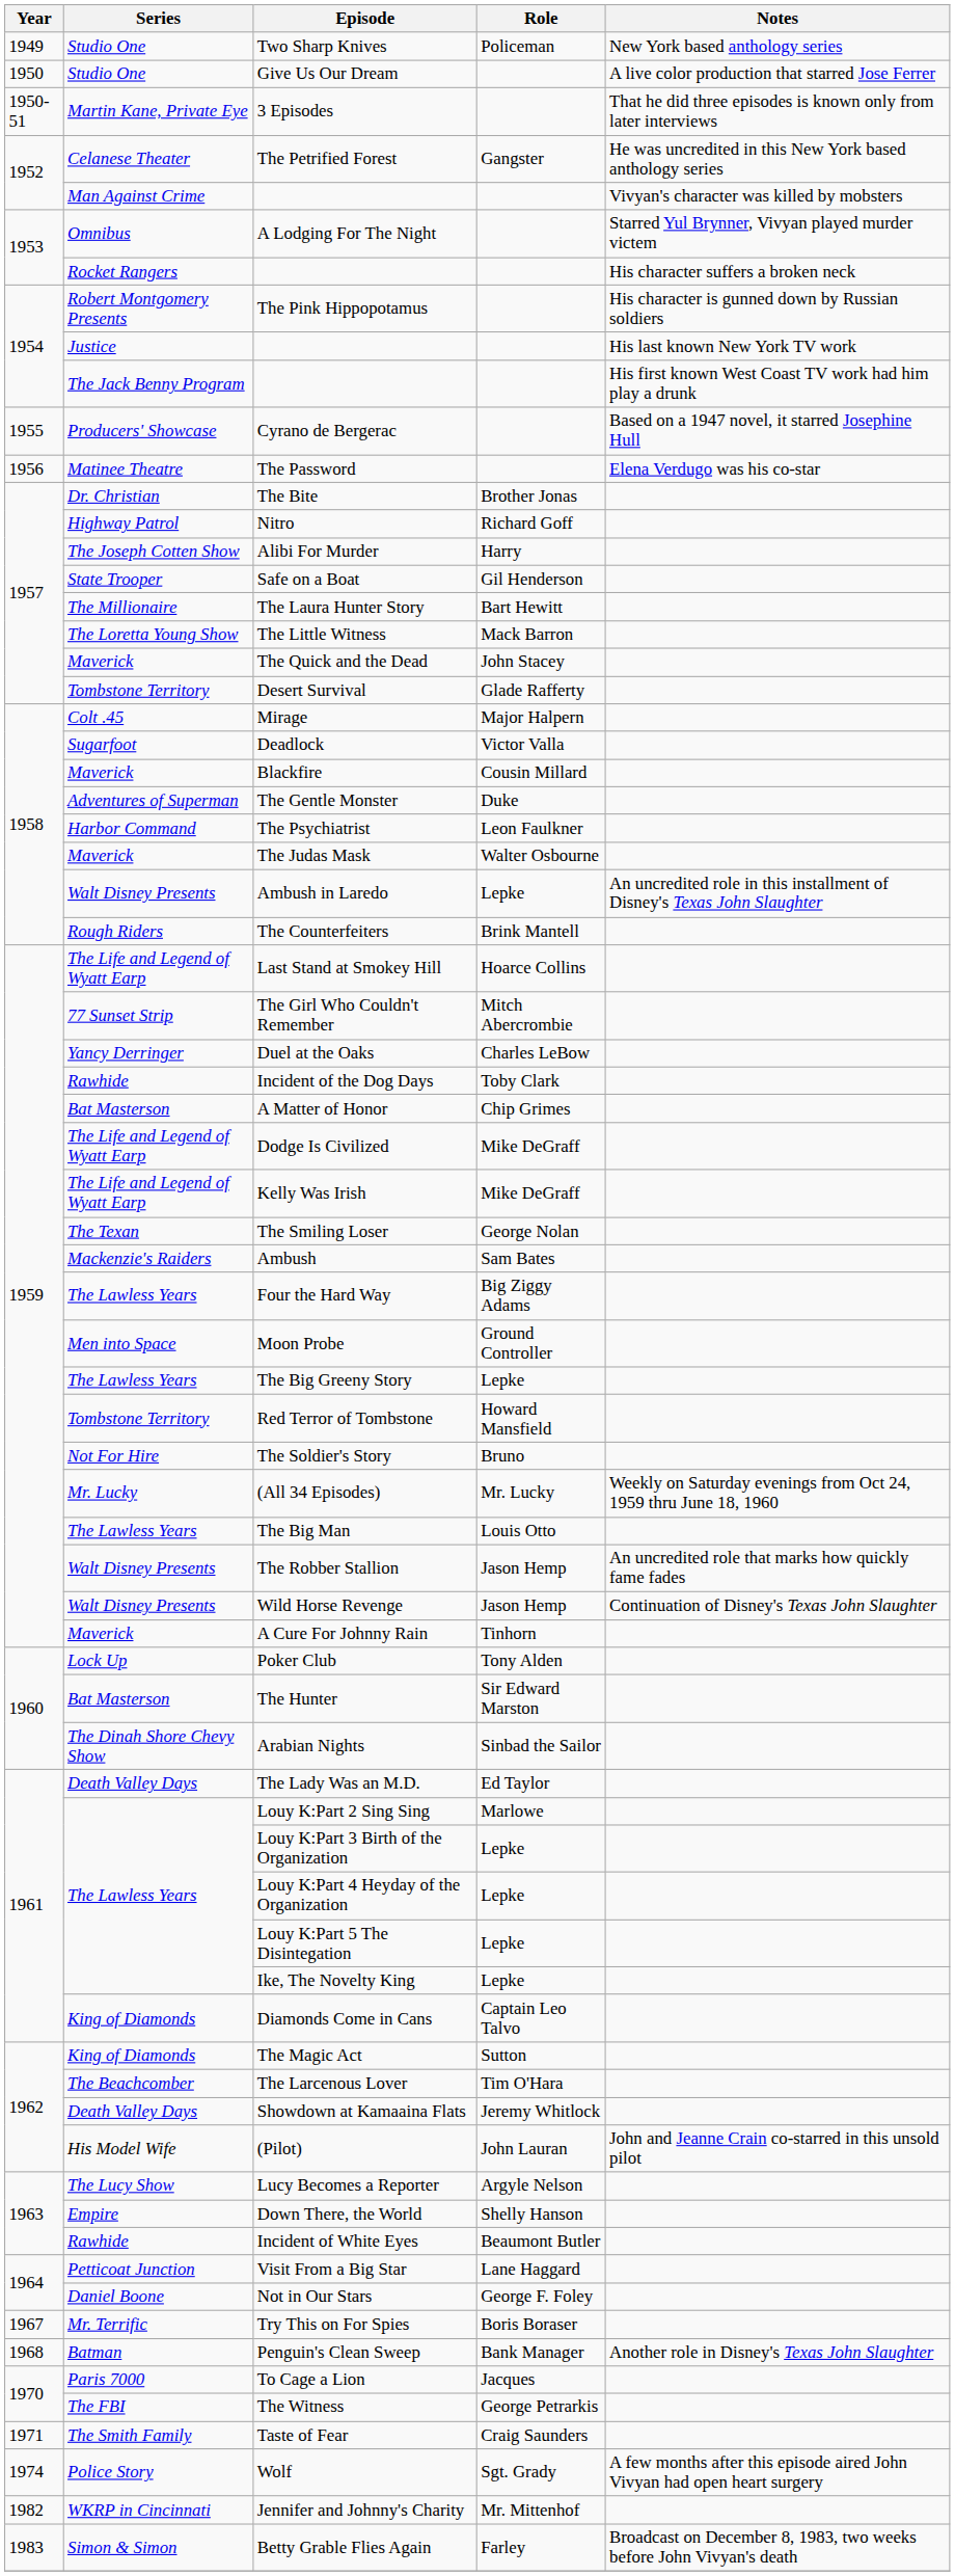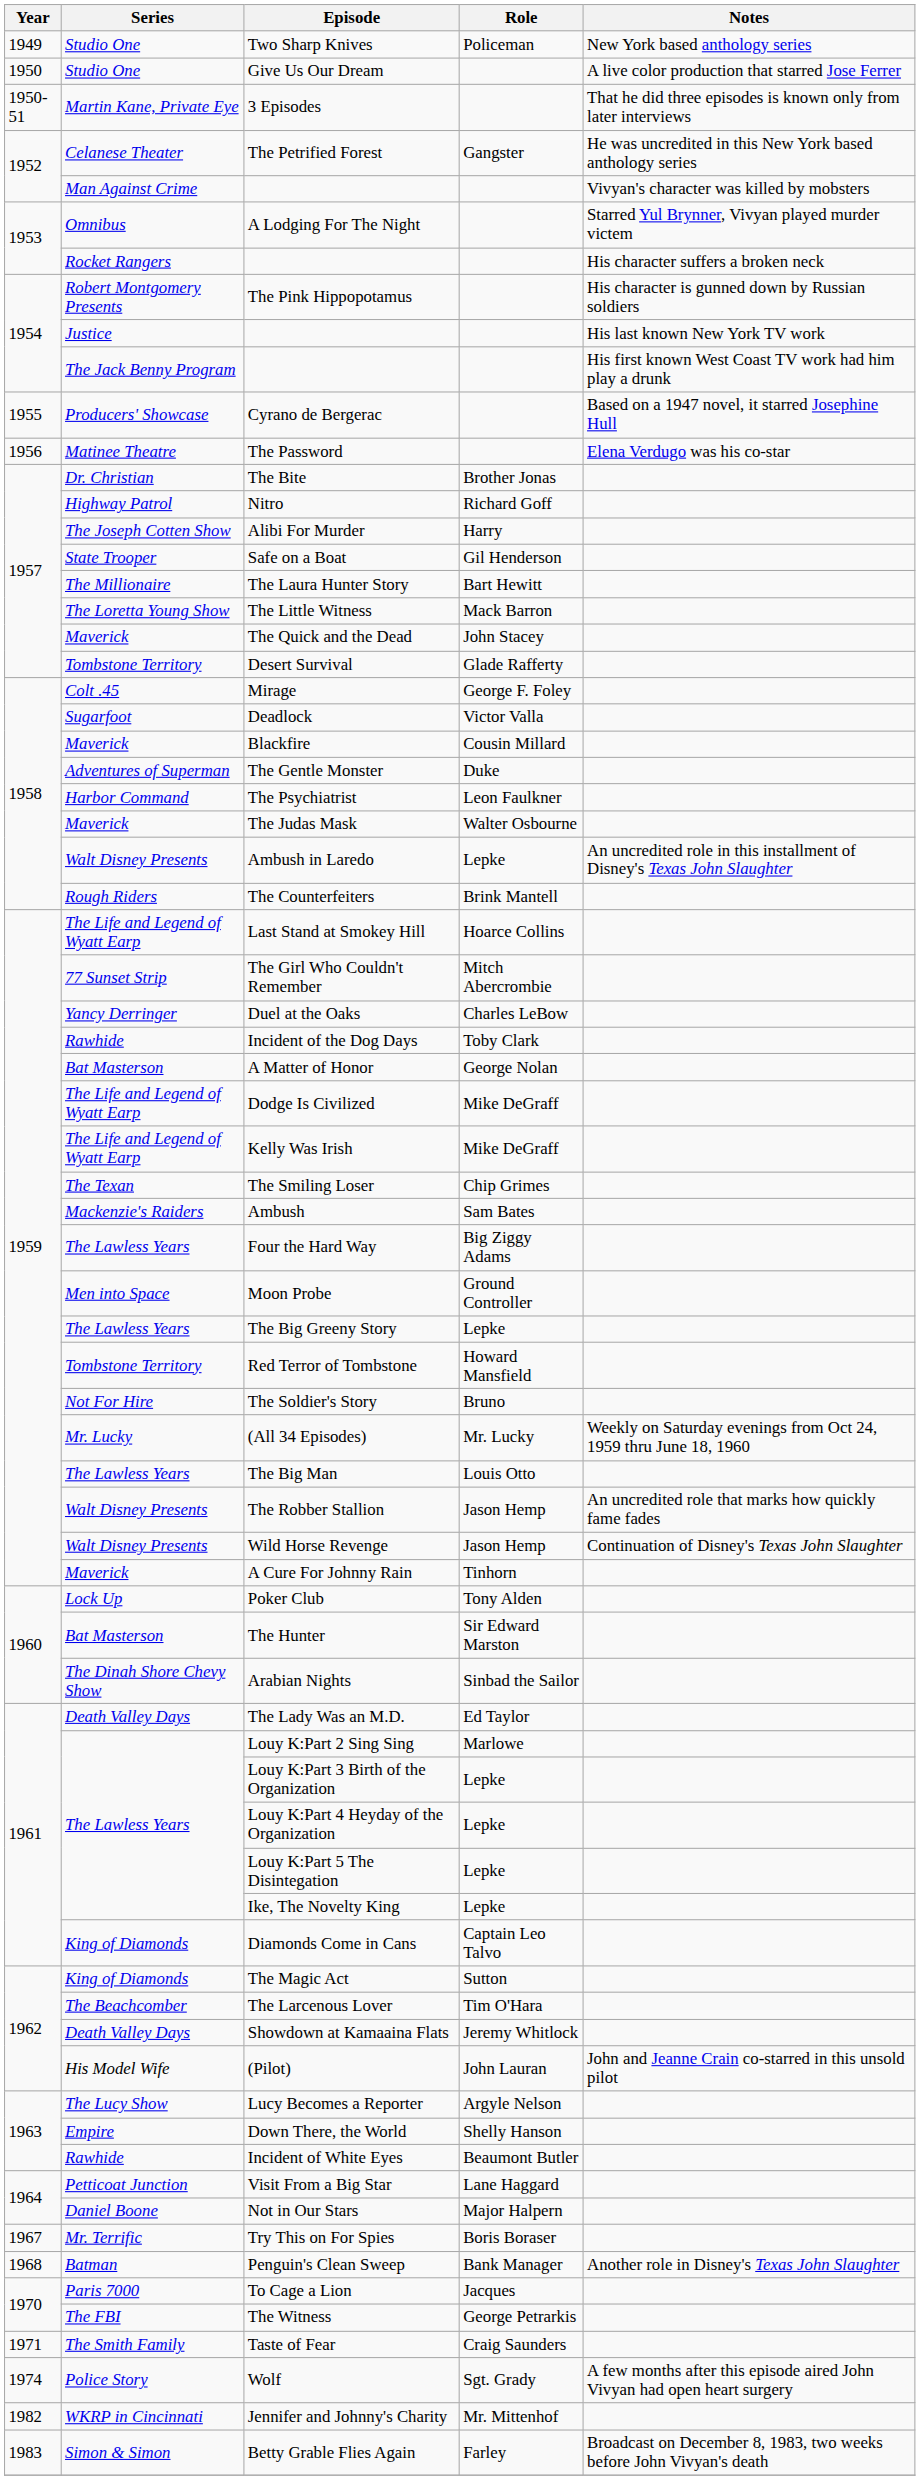Mirage | Role: Major Halpern -> George F. Foley
A Matter of Honor | Role: Chip Grimes -> George Nolan
The Smiling Loser | Role: George Nolan -> Chip Grimes
Not in Our Stars | Role: George F. Foley -> Major Halpern
